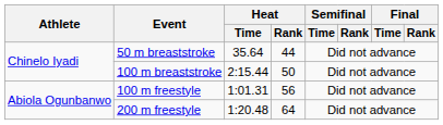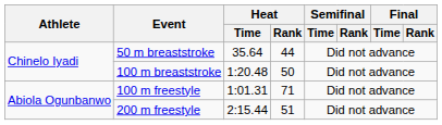100 m breaststroke | Heat / Time: 2:15.44 -> 1:20.48
100 m freestyle | Heat / Rank: 56 -> 71
200 m freestyle | Heat / Time: 1:20.48 -> 2:15.44
200 m freestyle | Heat / Rank: 64 -> 51
